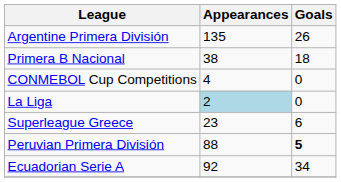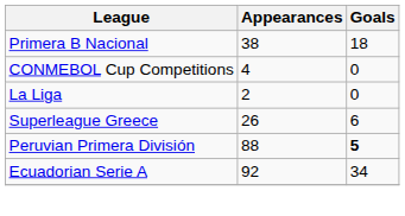- row: Argentine Primera División | 135 | 26
La Liga | Appearances: lightblue background -> no background
Superleague Greece | Appearances: 23 -> 26
